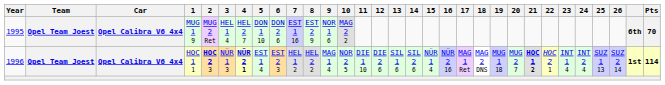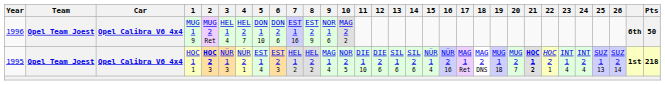MUG 1 9 | Year: 1995 -> 1996
MUG 1 9 | Pts: 70 -> 50
HOC 1 1 | Year: 1996 -> 1995
HOC 1 1 | 4: bold -> normal
HOC 1 1 | Pts: 114 -> 218
